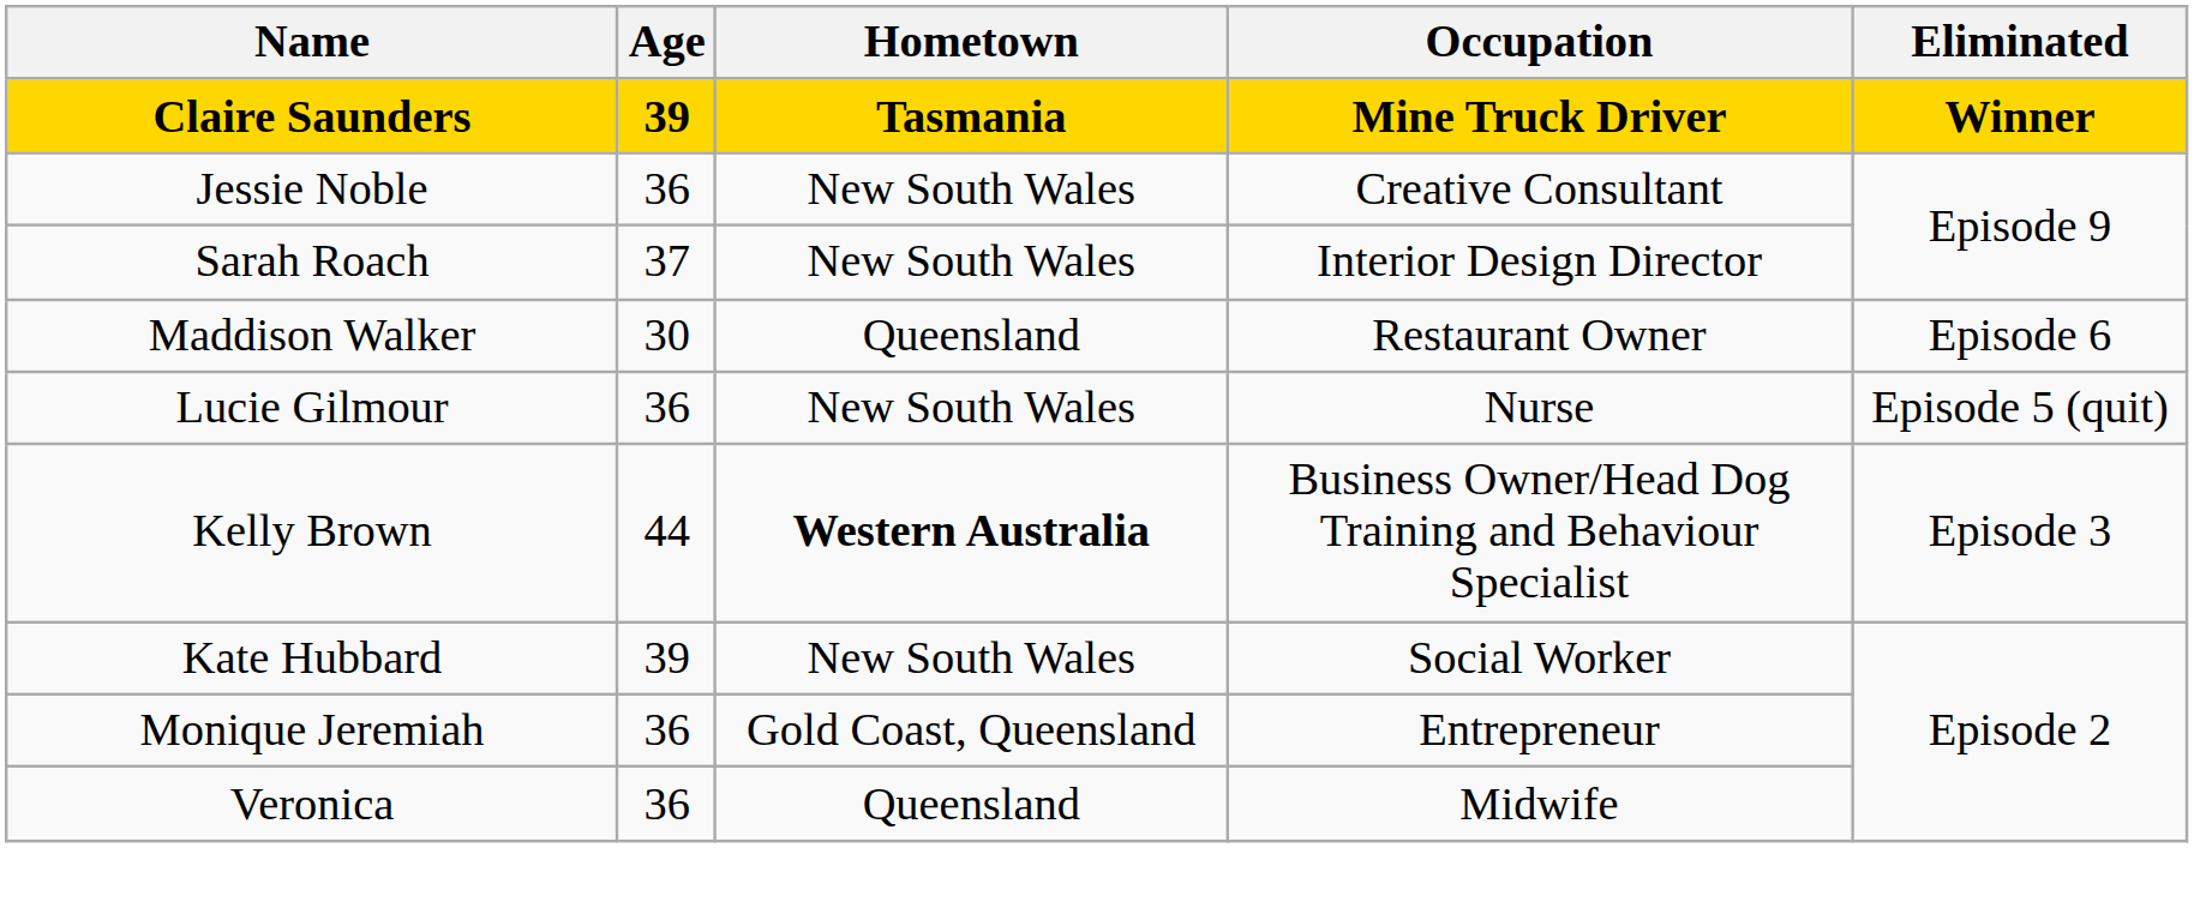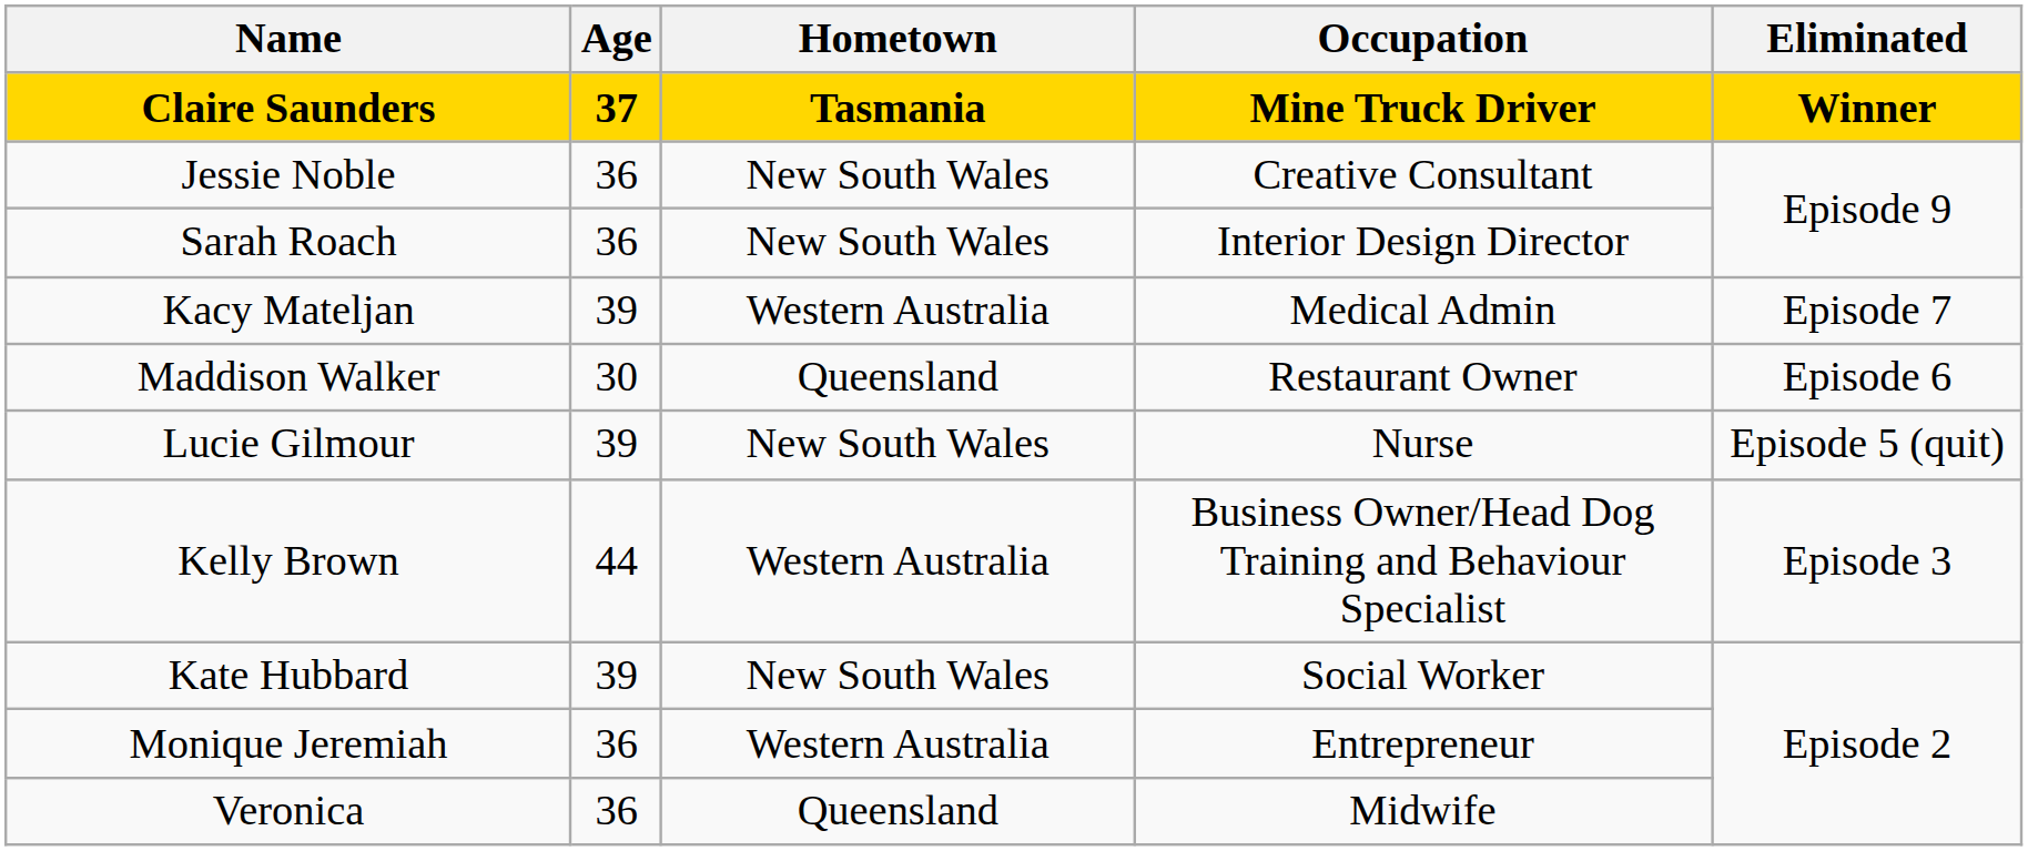Claire Saunders | Age: 39 -> 37
Sarah Roach | Age: 37 -> 36
+ row: Kacy Mateljan | 39 | Western Australia | Medical Admin | Episode 7
Lucie Gilmour | Age: 36 -> 39
Kelly Brown | Hometown: bold -> normal
Monique Jeremiah | Hometown: Gold Coast, Queensland -> Western Australia
